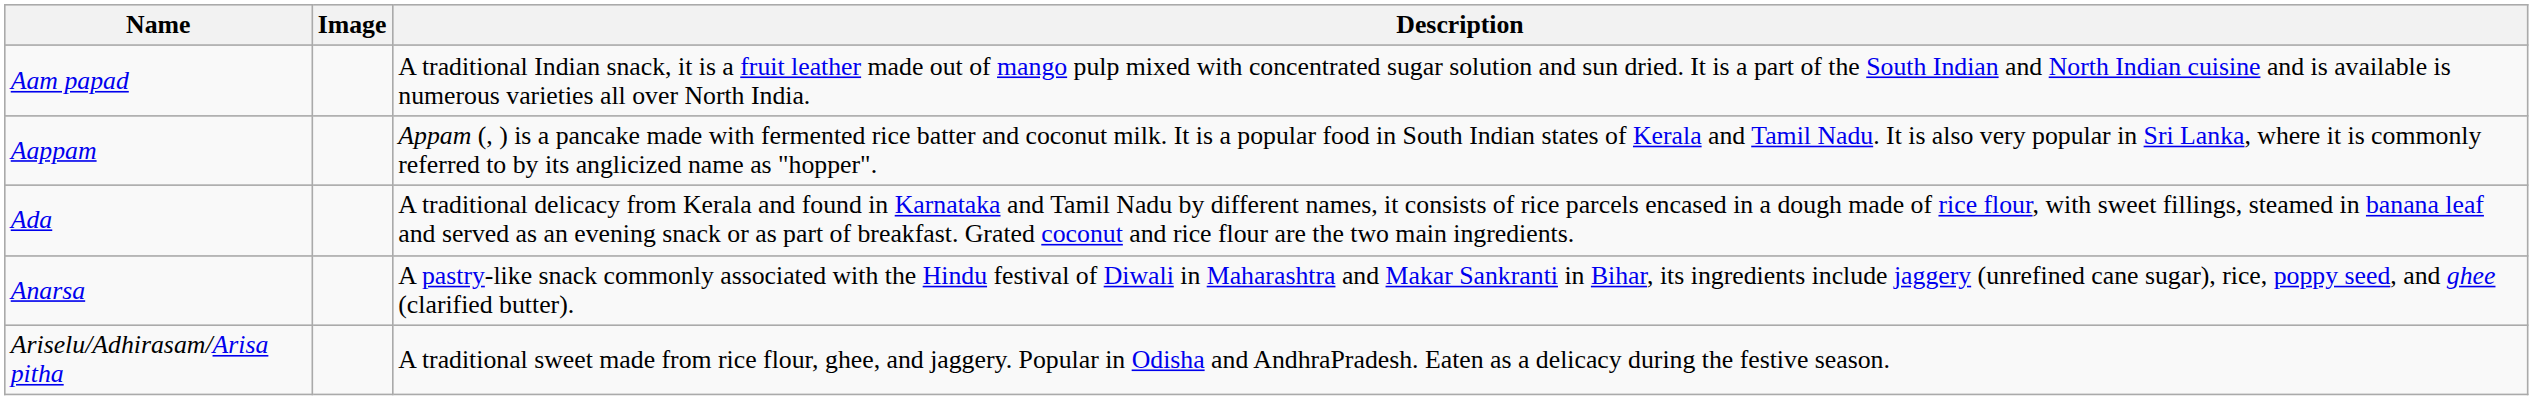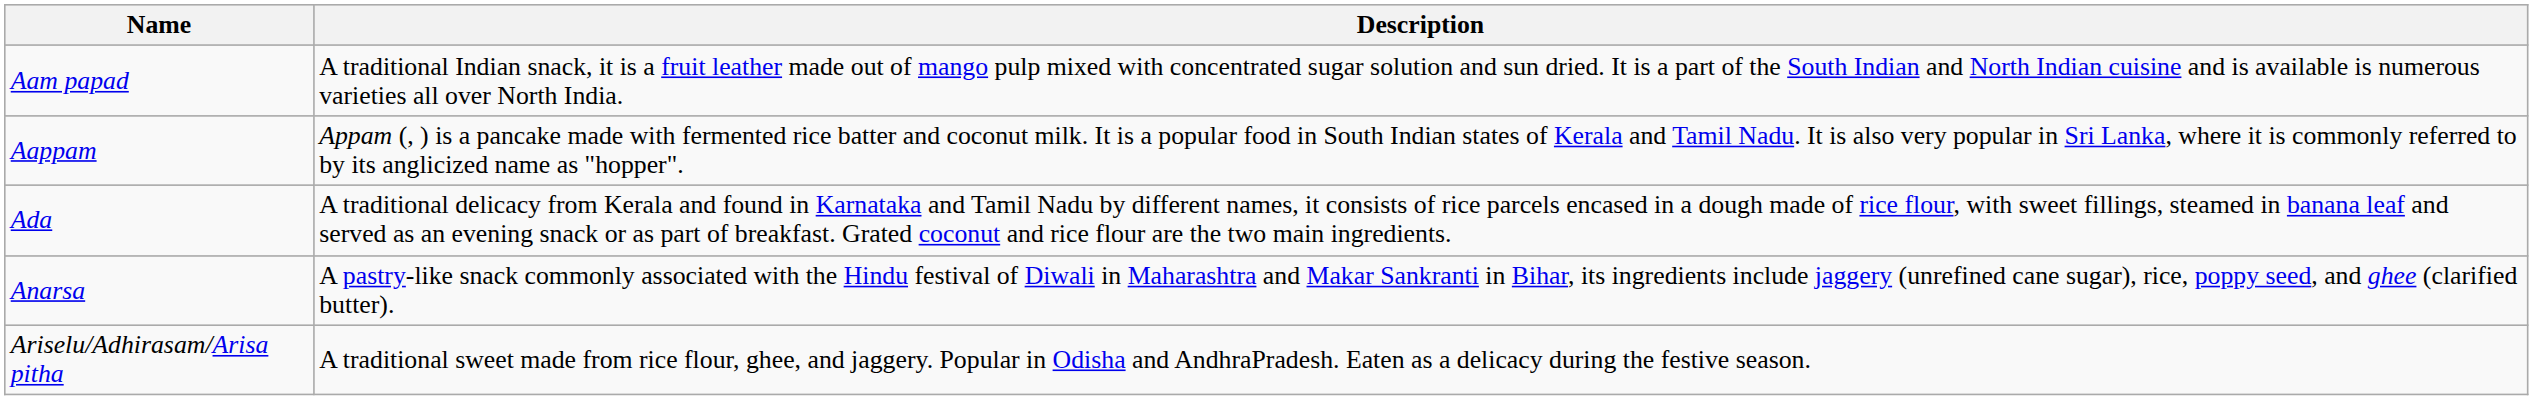- column: Image
